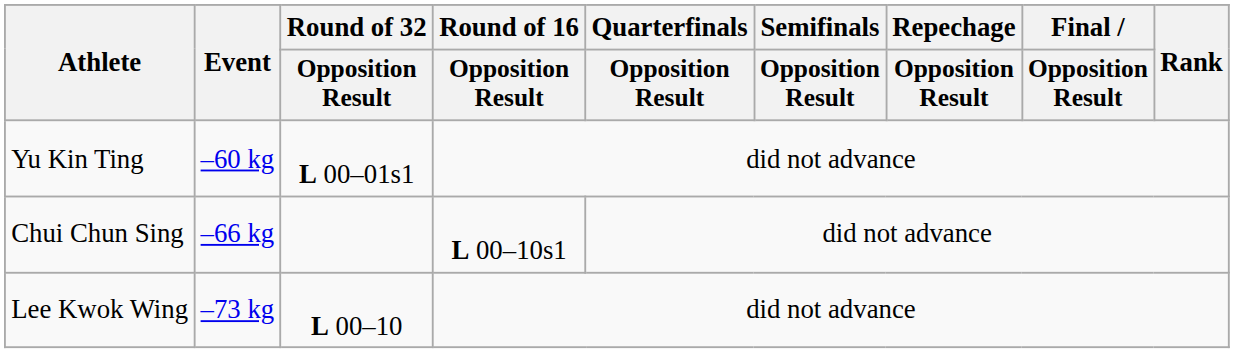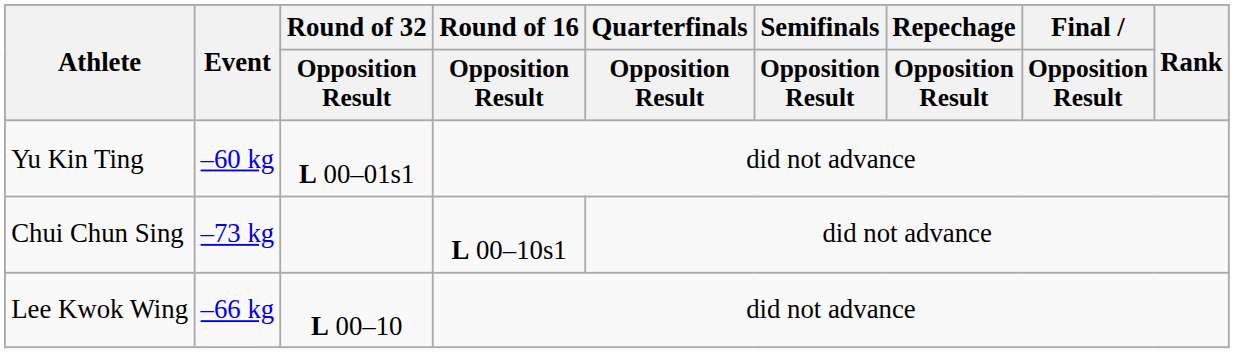Chui Chun Sing | Event: –66 kg -> –73 kg
Lee Kwok Wing | Event: –73 kg -> –66 kg
